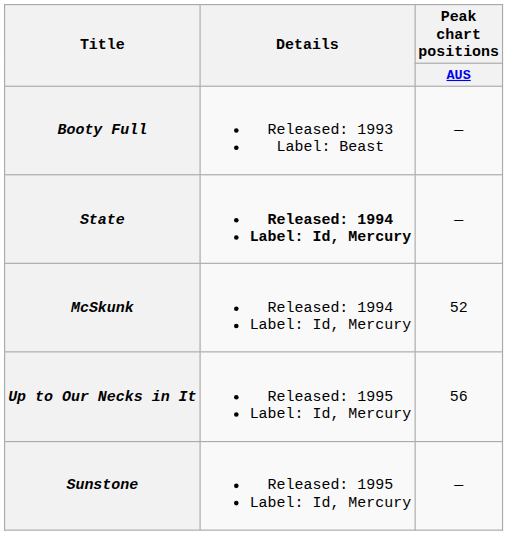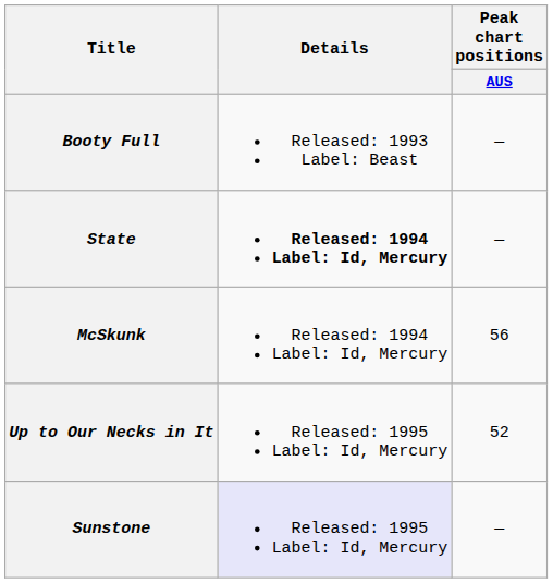McSkunk | Peak chart positions / AUS: 52 -> 56
Up to Our Necks in It | Peak chart positions / AUS: 56 -> 52
Sunstone | Details: no background -> lavender background
